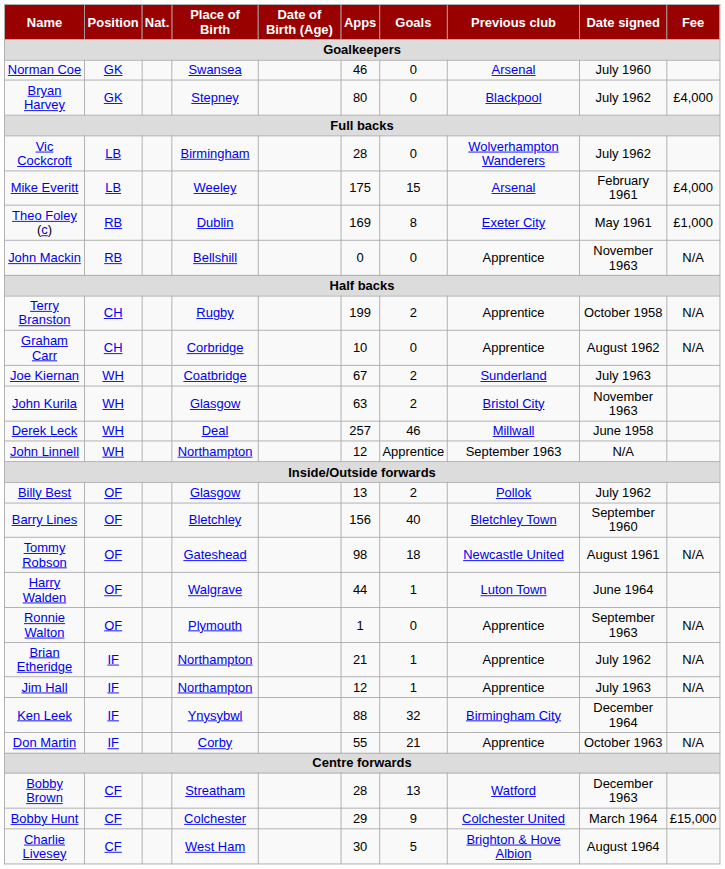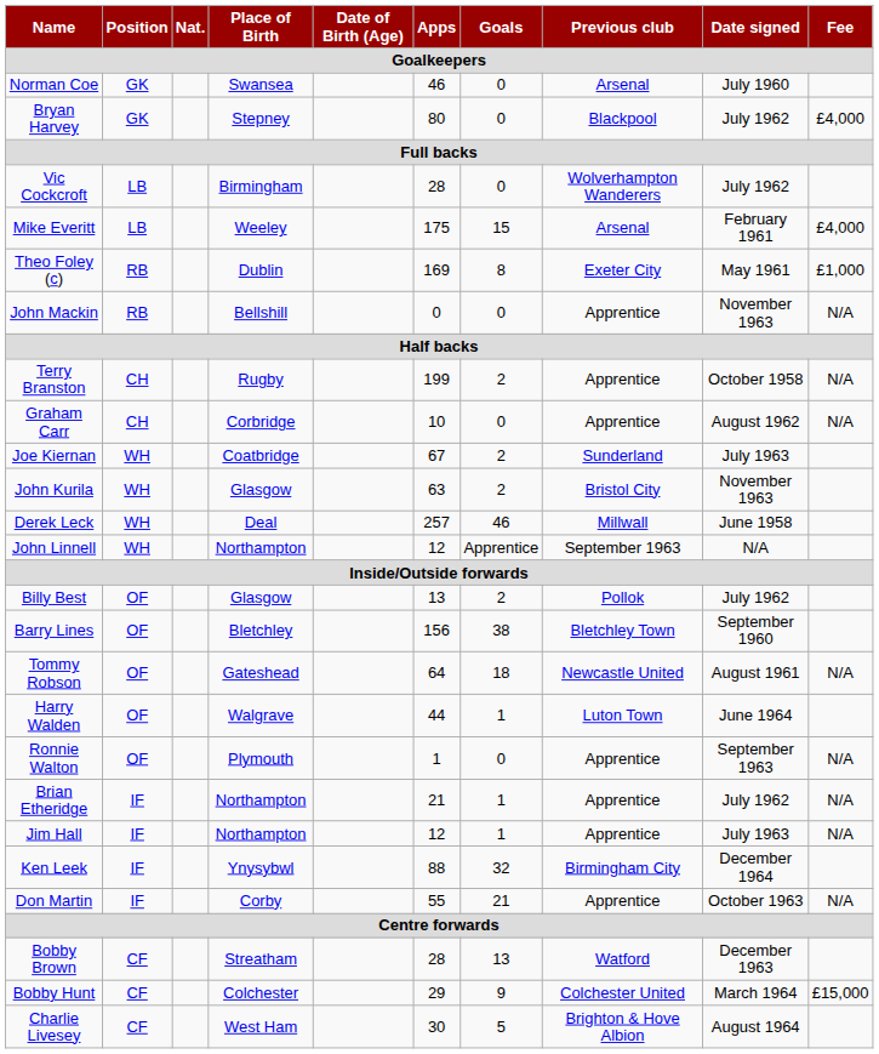Barry Lines | Goals: 40 -> 38
Tommy Robson | Apps: 98 -> 64
